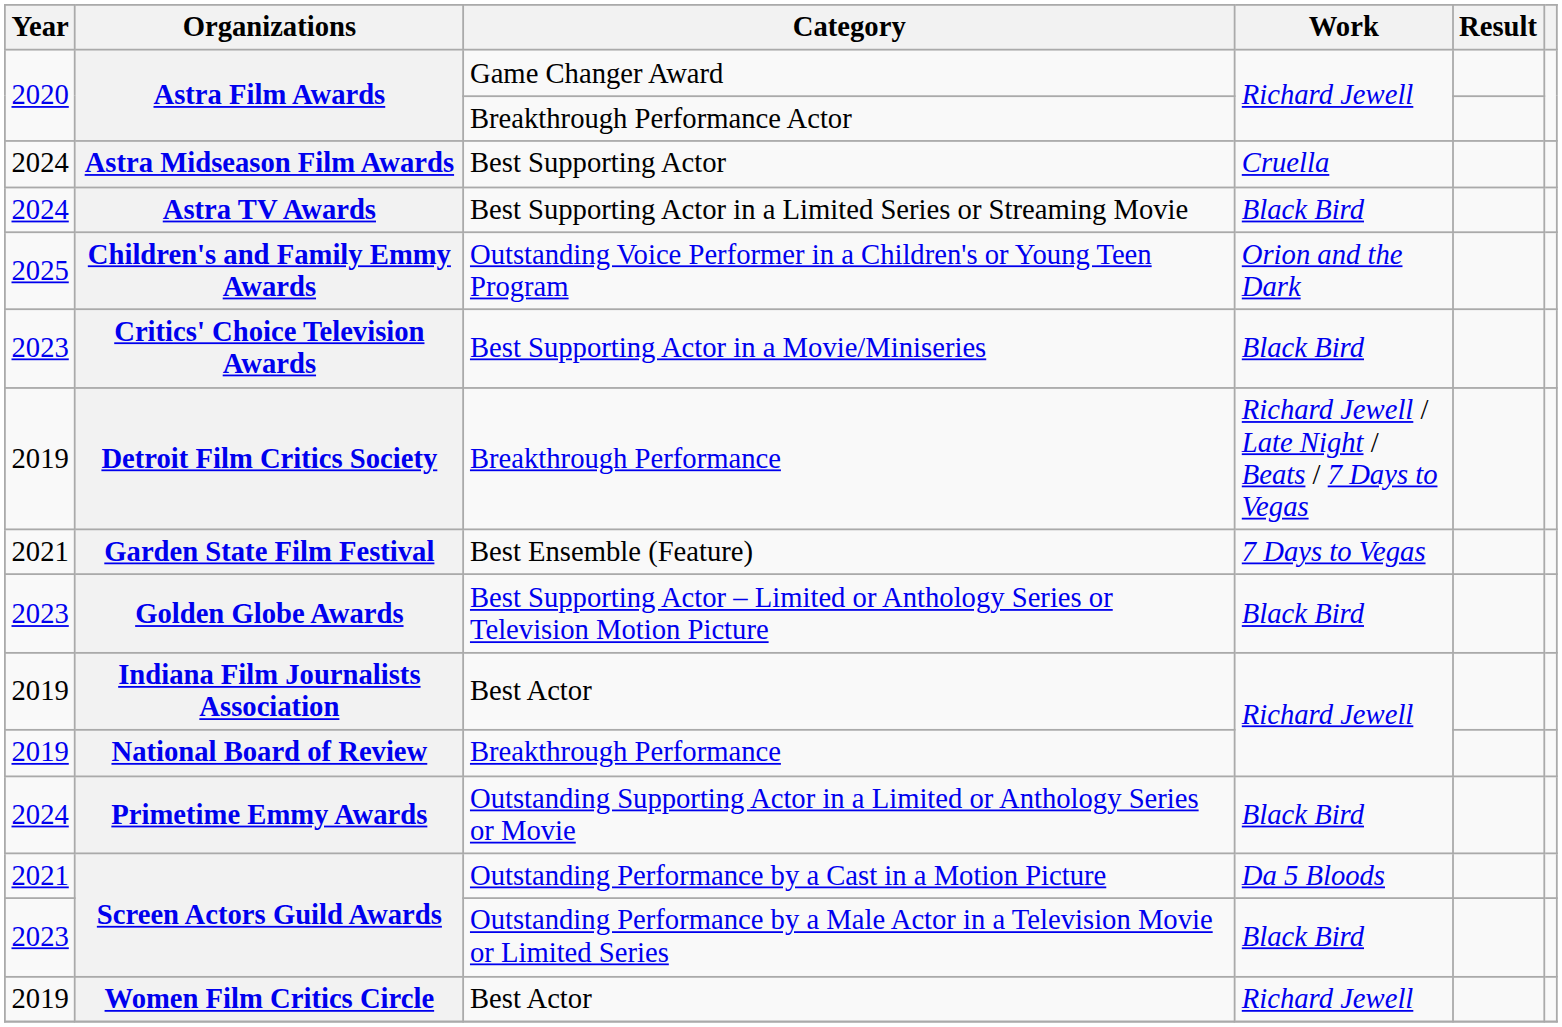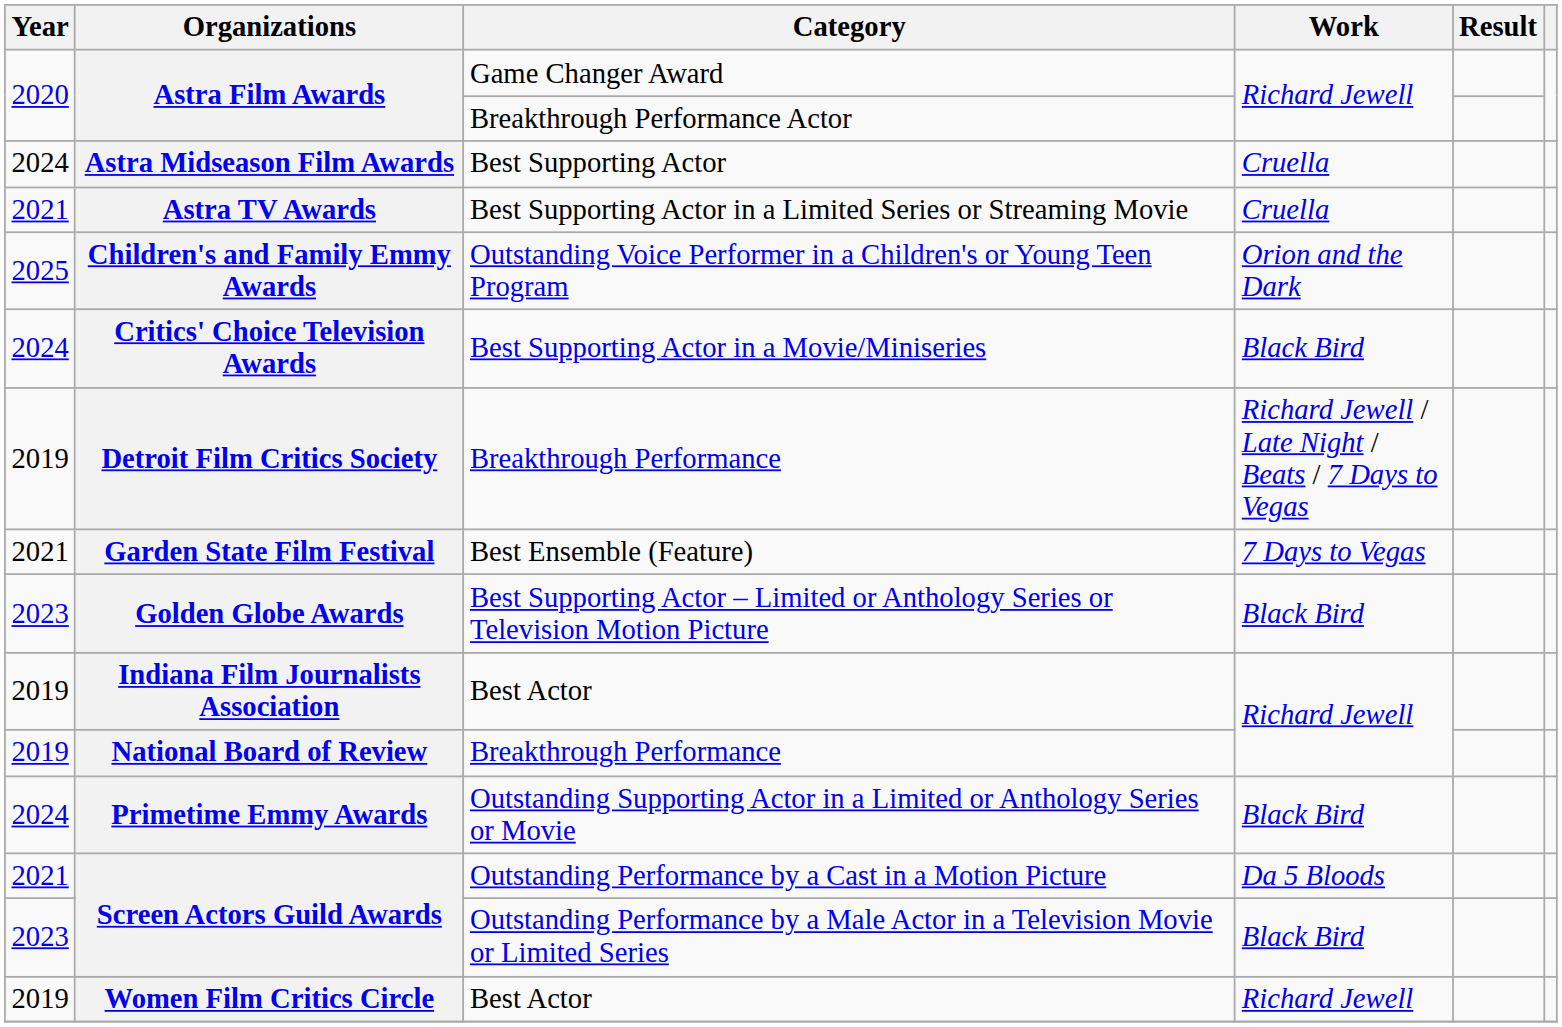Astra TV Awards | Year: 2024 -> 2021
Astra TV Awards | Work: Black Bird -> Cruella
Critics' Choice Television Awards | Year: 2023 -> 2024
